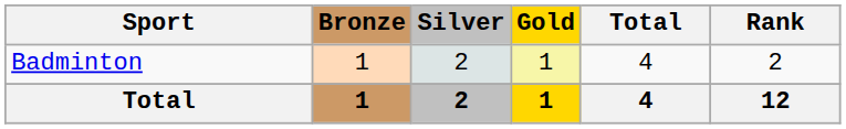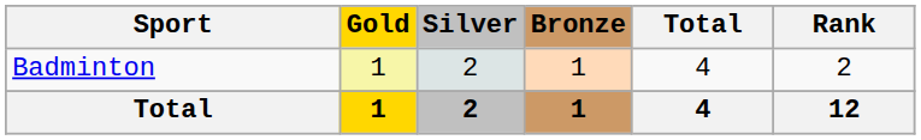columns swapped: Gold <-> Bronze
